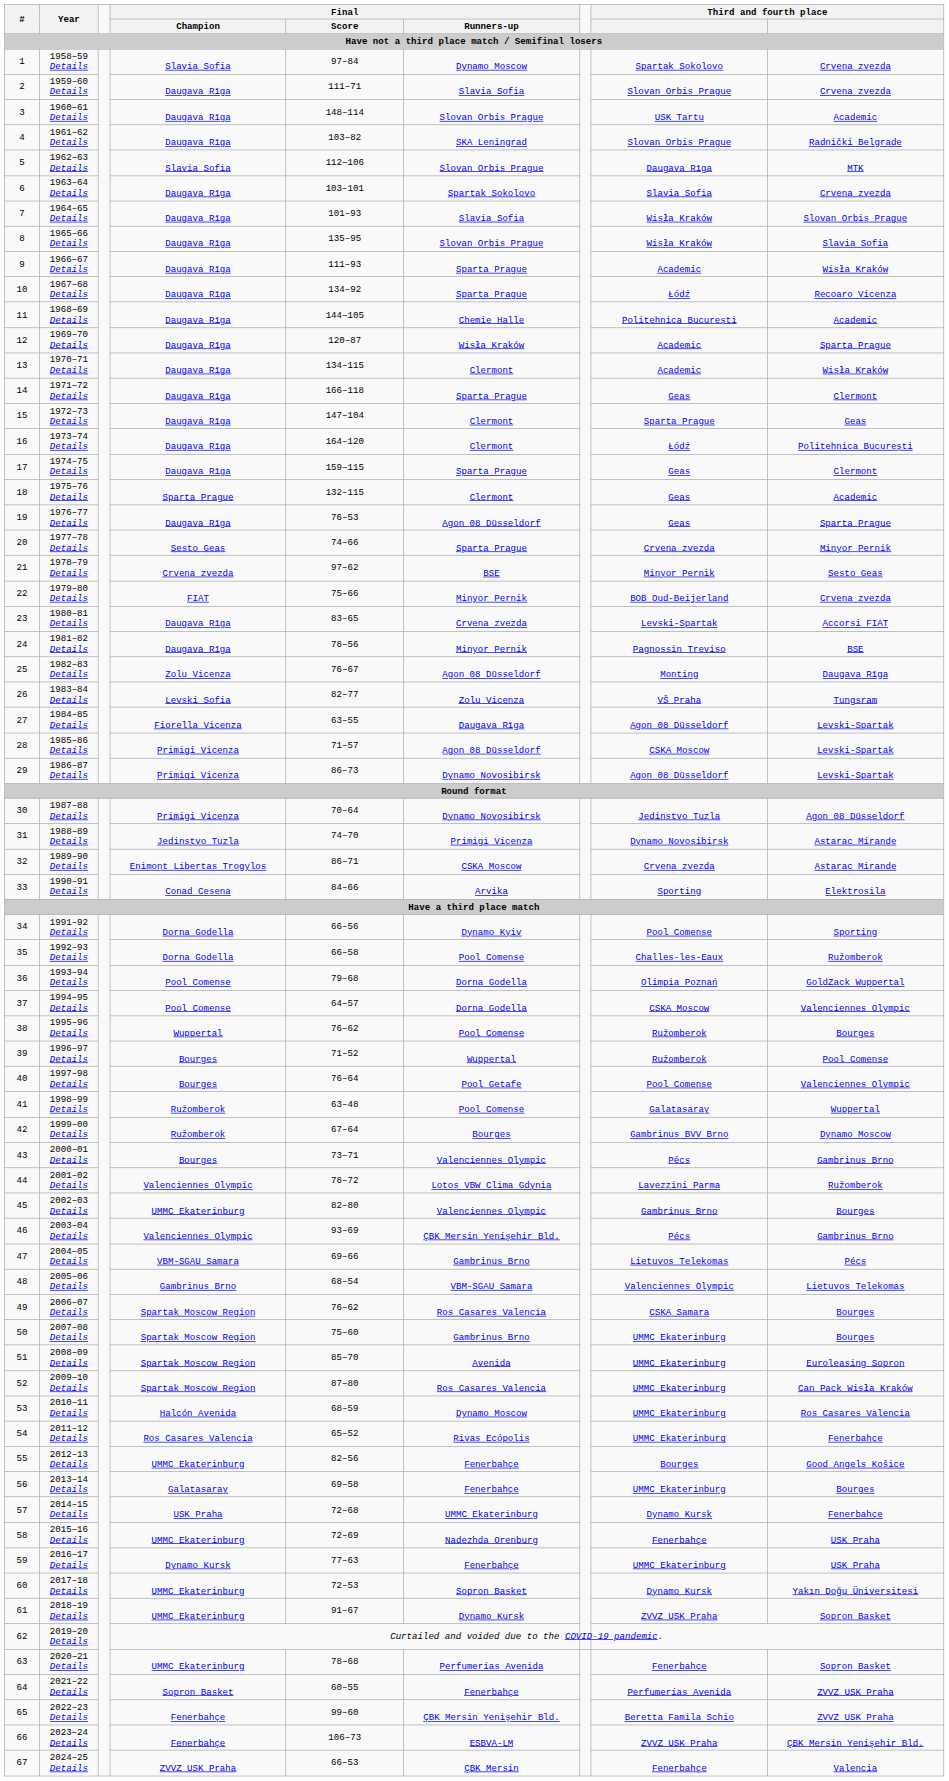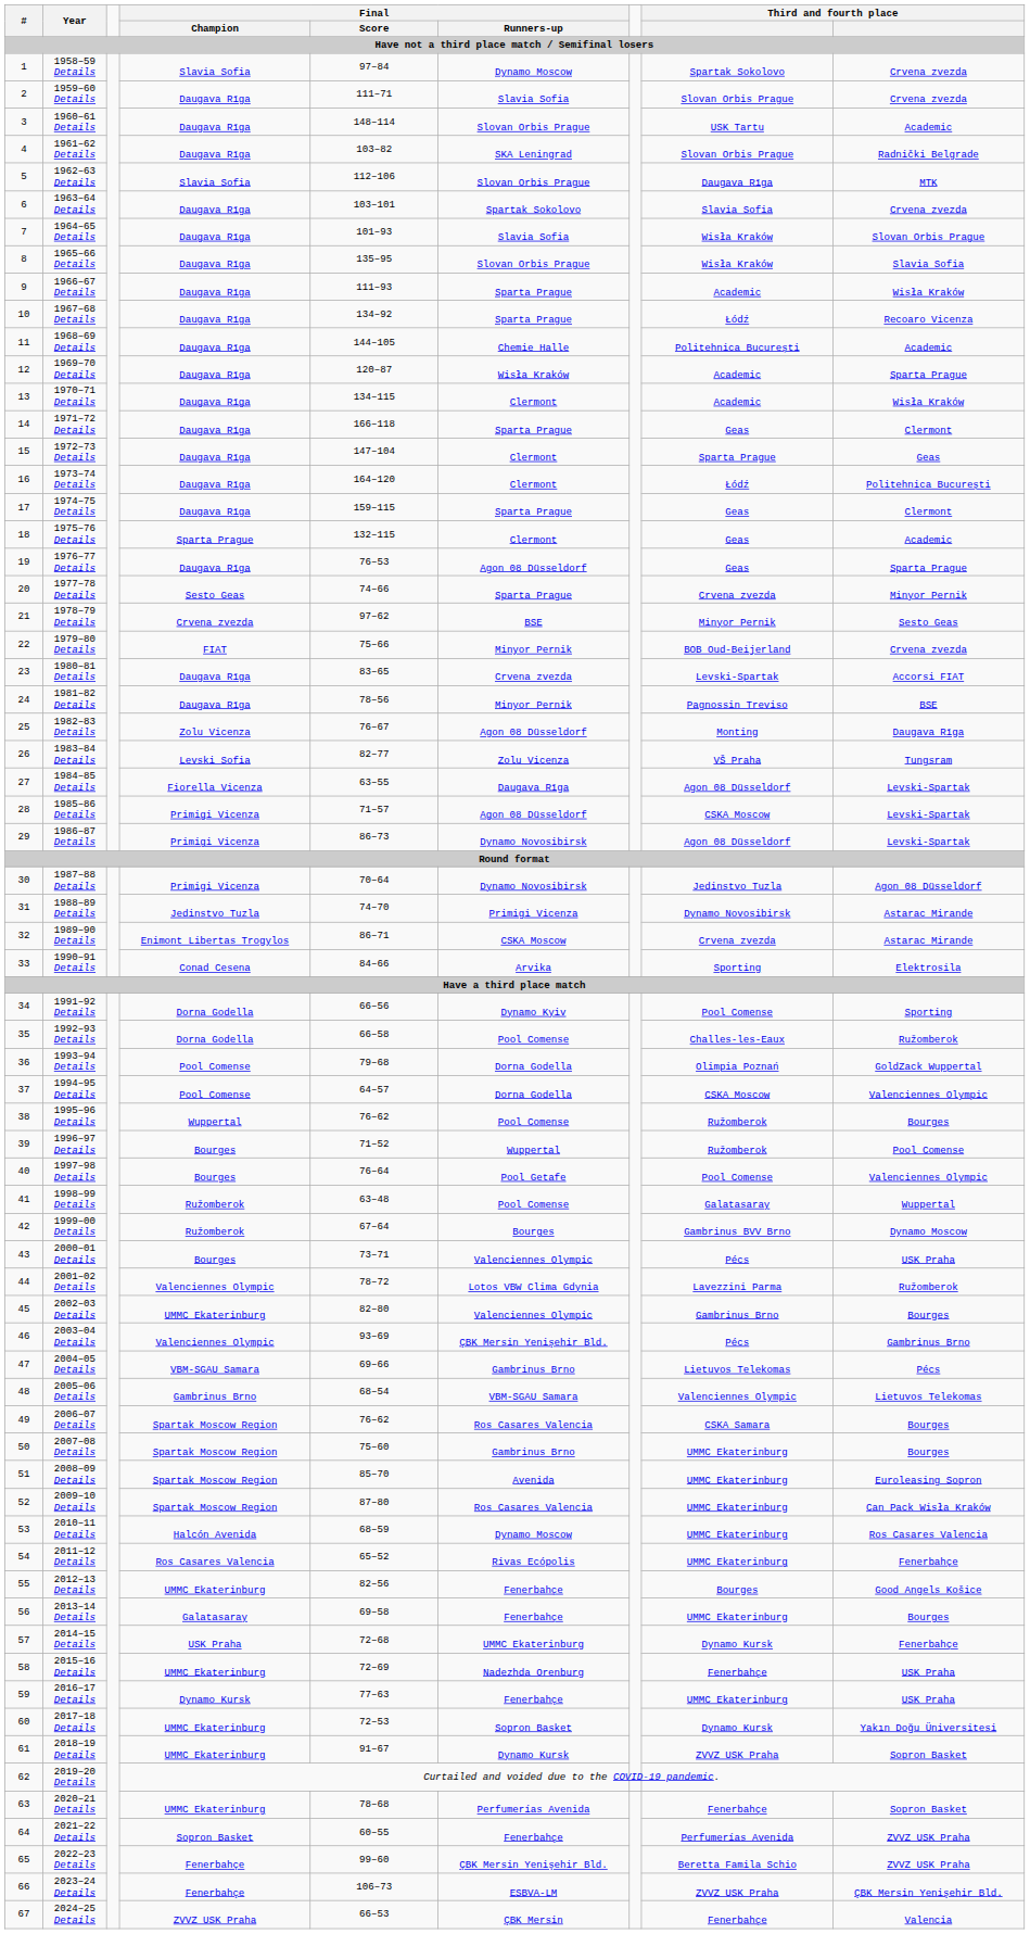2000–01 Details | column 9: Gambrinus Brno -> USK Praha
